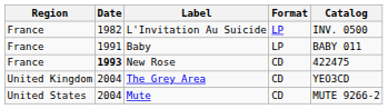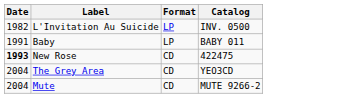- column: Region | France | France | France | United Kingdom | United States
